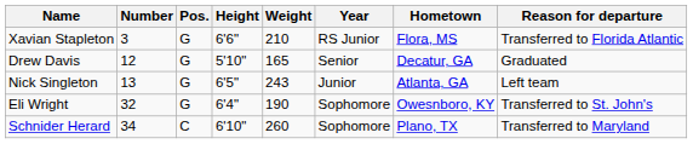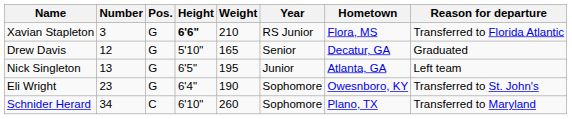Xavian Stapleton | Height: normal -> bold
Nick Singleton | Weight: 243 -> 195
Eli Wright | Number: 32 -> 23
